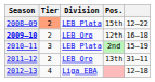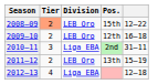15th | Division: LEB Plata -> LEB Oro
12th | Season: bold -> normal
2nd | Division: LEB Plata -> Liga EBA
2nd | column 5: 15–19 -> 31–11
13th | column 5: 31–11 -> 15–19
